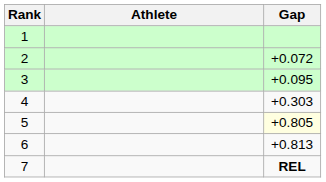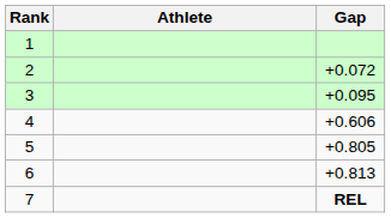4 | Gap: +0.303 -> +0.606
5 | Gap: lightyellow background -> no background
